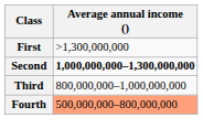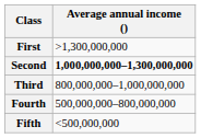Fourth | Average annual income (): lightsalmon background -> no background
+ row: Fifth | <500,000,000
